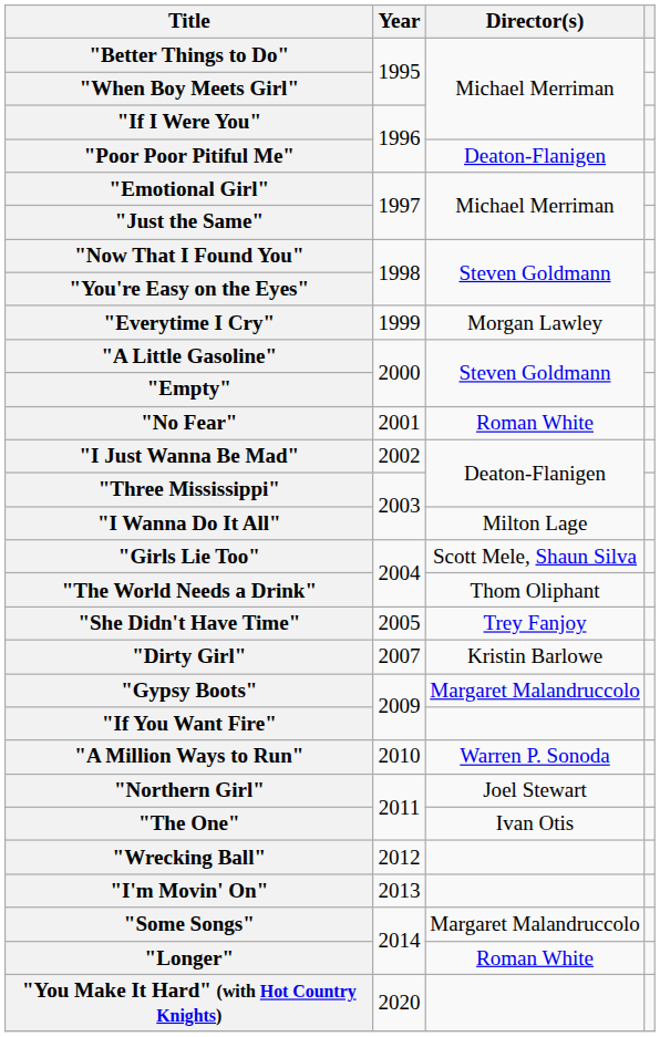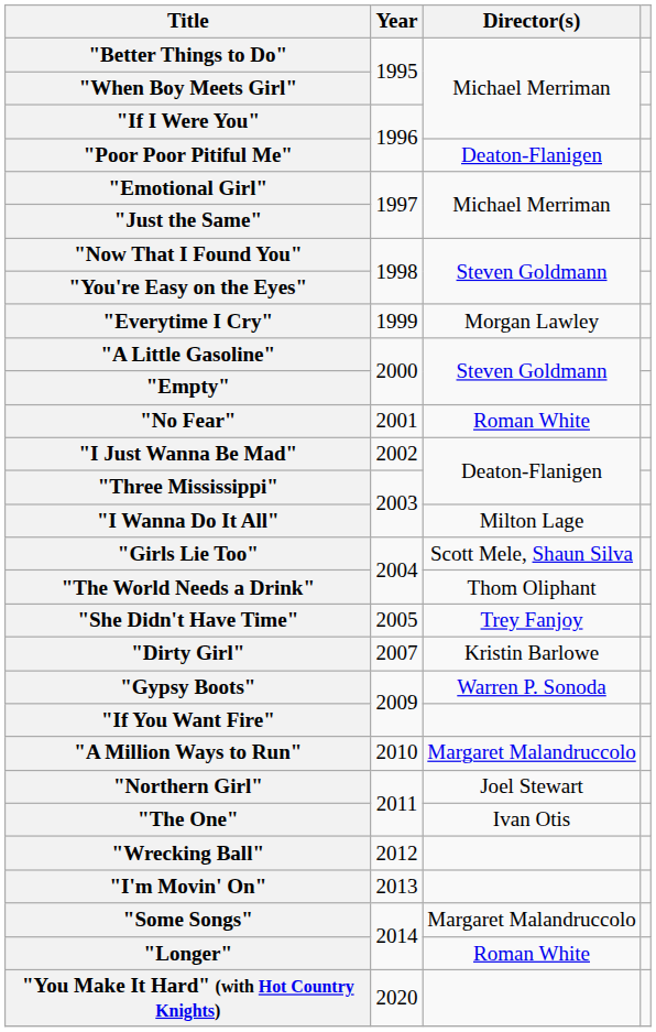"Gypsy Boots" | Director(s): Margaret Malandruccolo -> Warren P. Sonoda
"A Million Ways to Run" | Director(s): Warren P. Sonoda -> Margaret Malandruccolo
